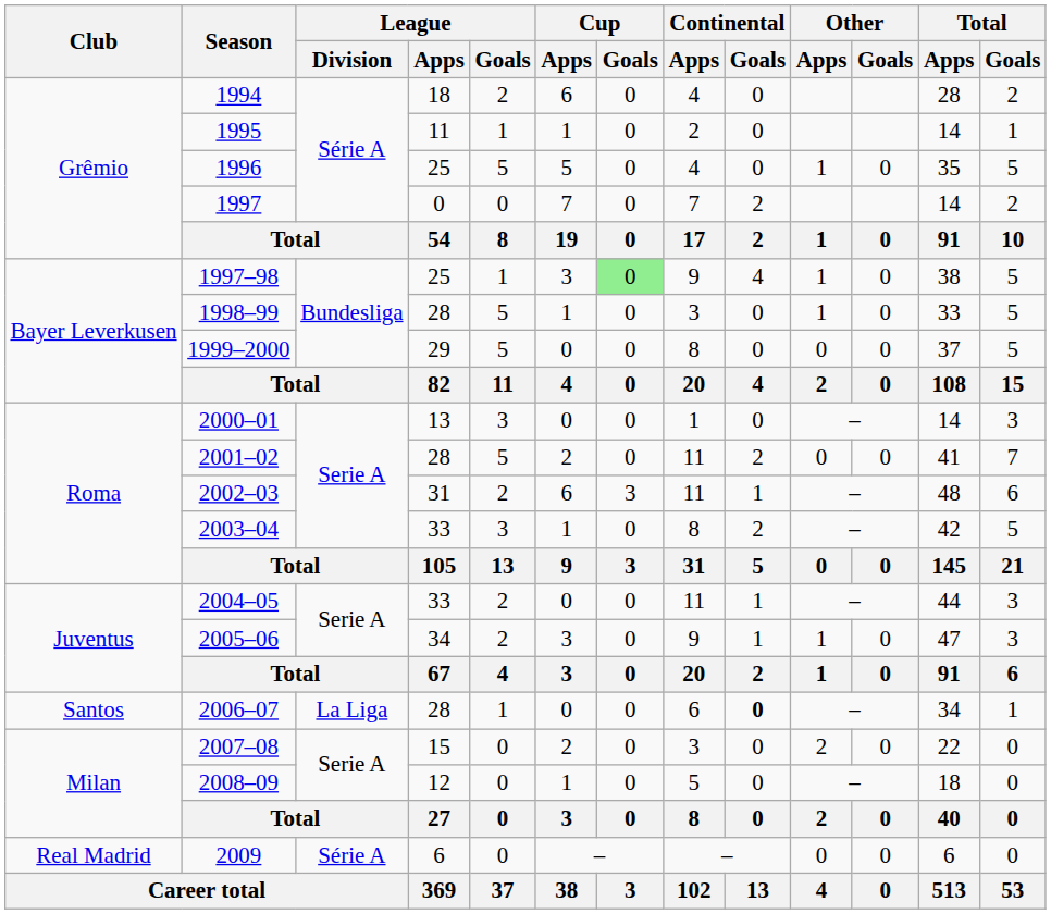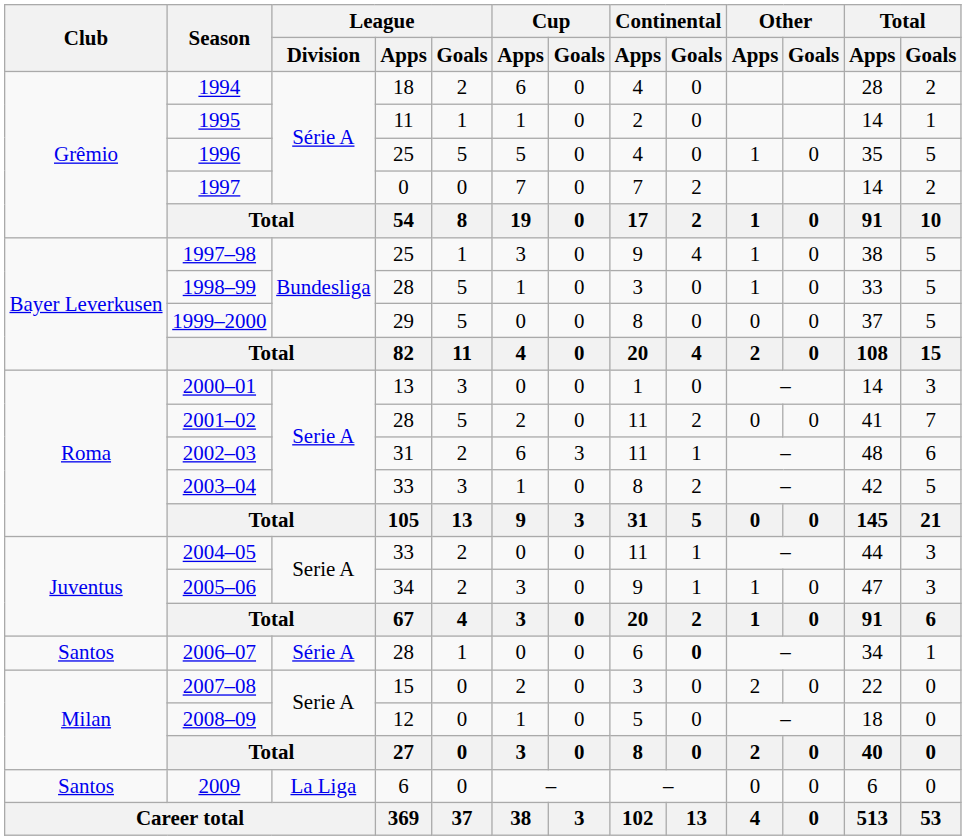1997–98 | Cup / Goals: lightgreen background -> no background
2006–07 | League / Division: La Liga -> Série A
2009 | Club: Real Madrid -> Santos
2009 | League / Division: Série A -> La Liga
